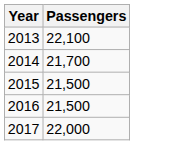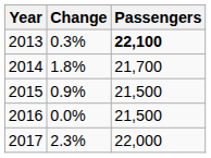+ column: Change | 0.3% | 1.8% | 0.9% | 0.0% | 2.3%
2013 | Passengers: normal -> bold
